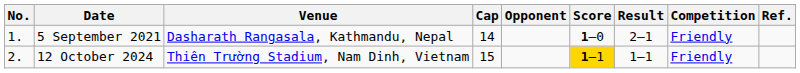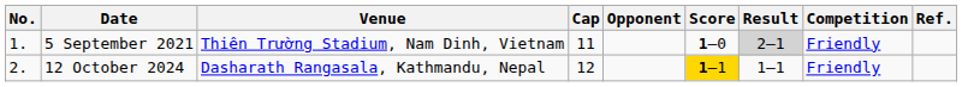5 September 2021 | Venue: Dasharath Rangasala, Kathmandu, Nepal -> Thiên Trường Stadium, Nam Dinh, Vietnam
5 September 2021 | Cap: 14 -> 11
5 September 2021 | Result: no background -> lightgrey background
12 October 2024 | Venue: Thiên Trường Stadium, Nam Dinh, Vietnam -> Dasharath Rangasala, Kathmandu, Nepal
12 October 2024 | Cap: 15 -> 12
